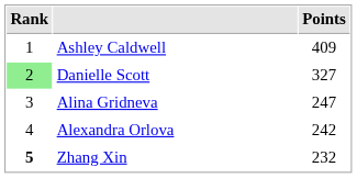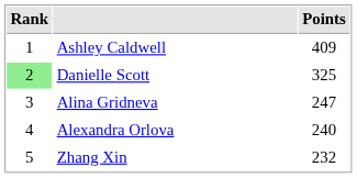Danielle Scott | Points: 327 -> 325
Alexandra Orlova | Points: 242 -> 240
Zhang Xin | Rank: bold -> normal
